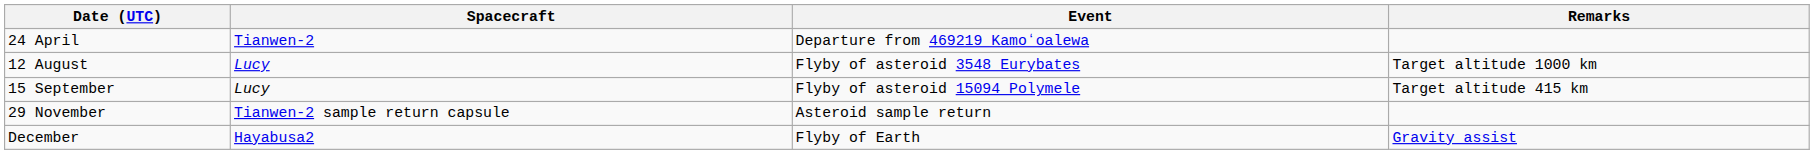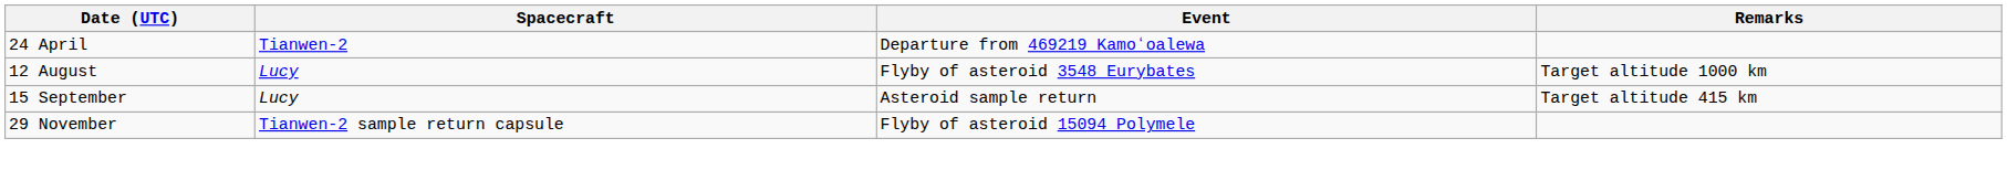15 September | Event: Flyby of asteroid 15094 Polymele -> Asteroid sample return
29 November | Event: Asteroid sample return -> Flyby of asteroid 15094 Polymele
- row: December | Hayabusa2 | Flyby of Earth | Gravity assist
